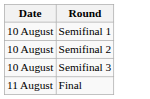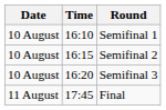+ column: Time | 16:10 | 16:15 | 16:20 | 17:45
